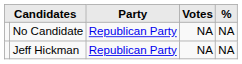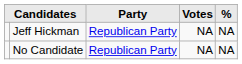rows swapped: Jeff Hickman <-> No Candidate
